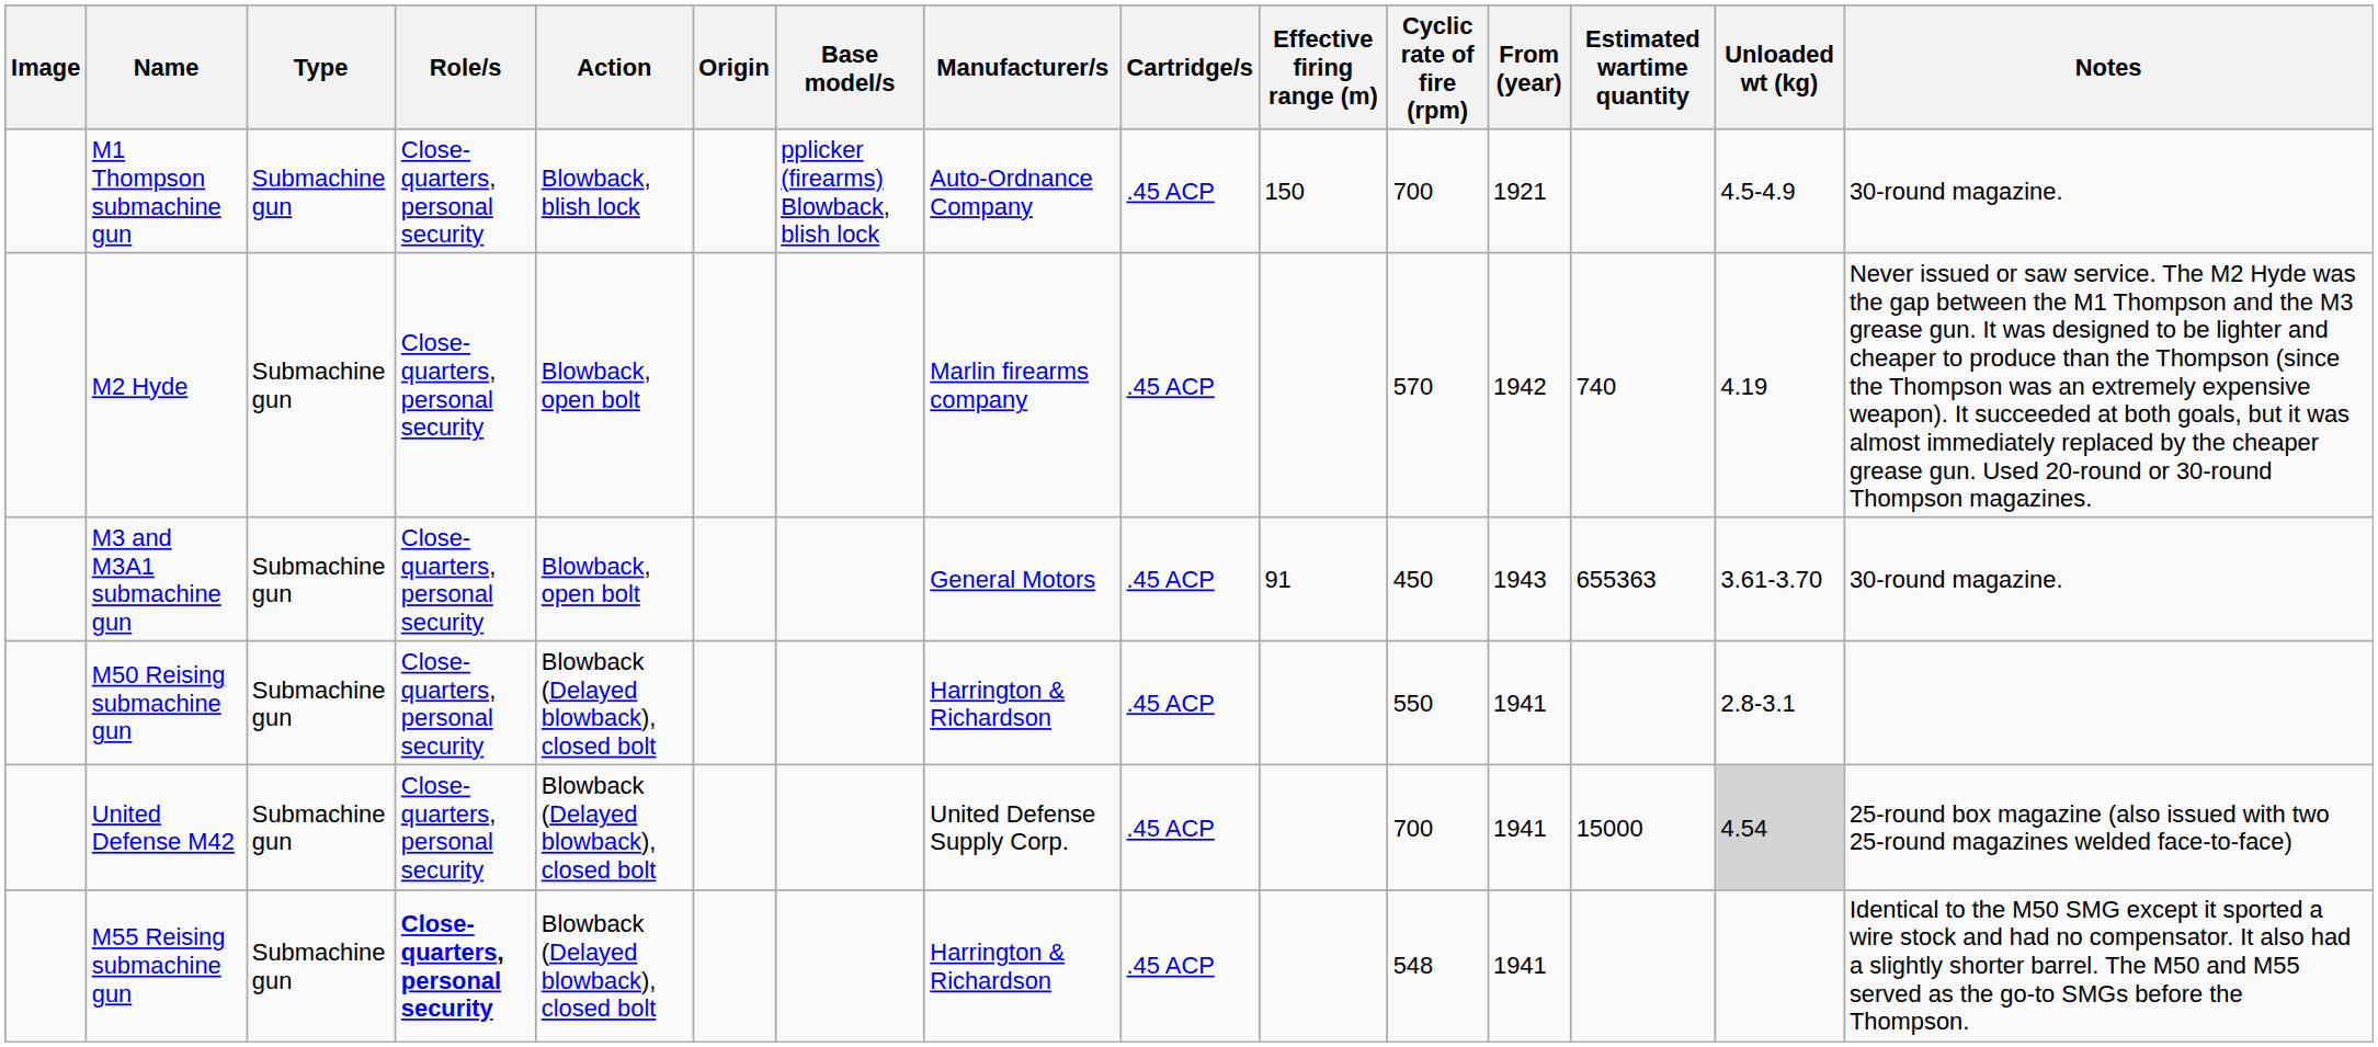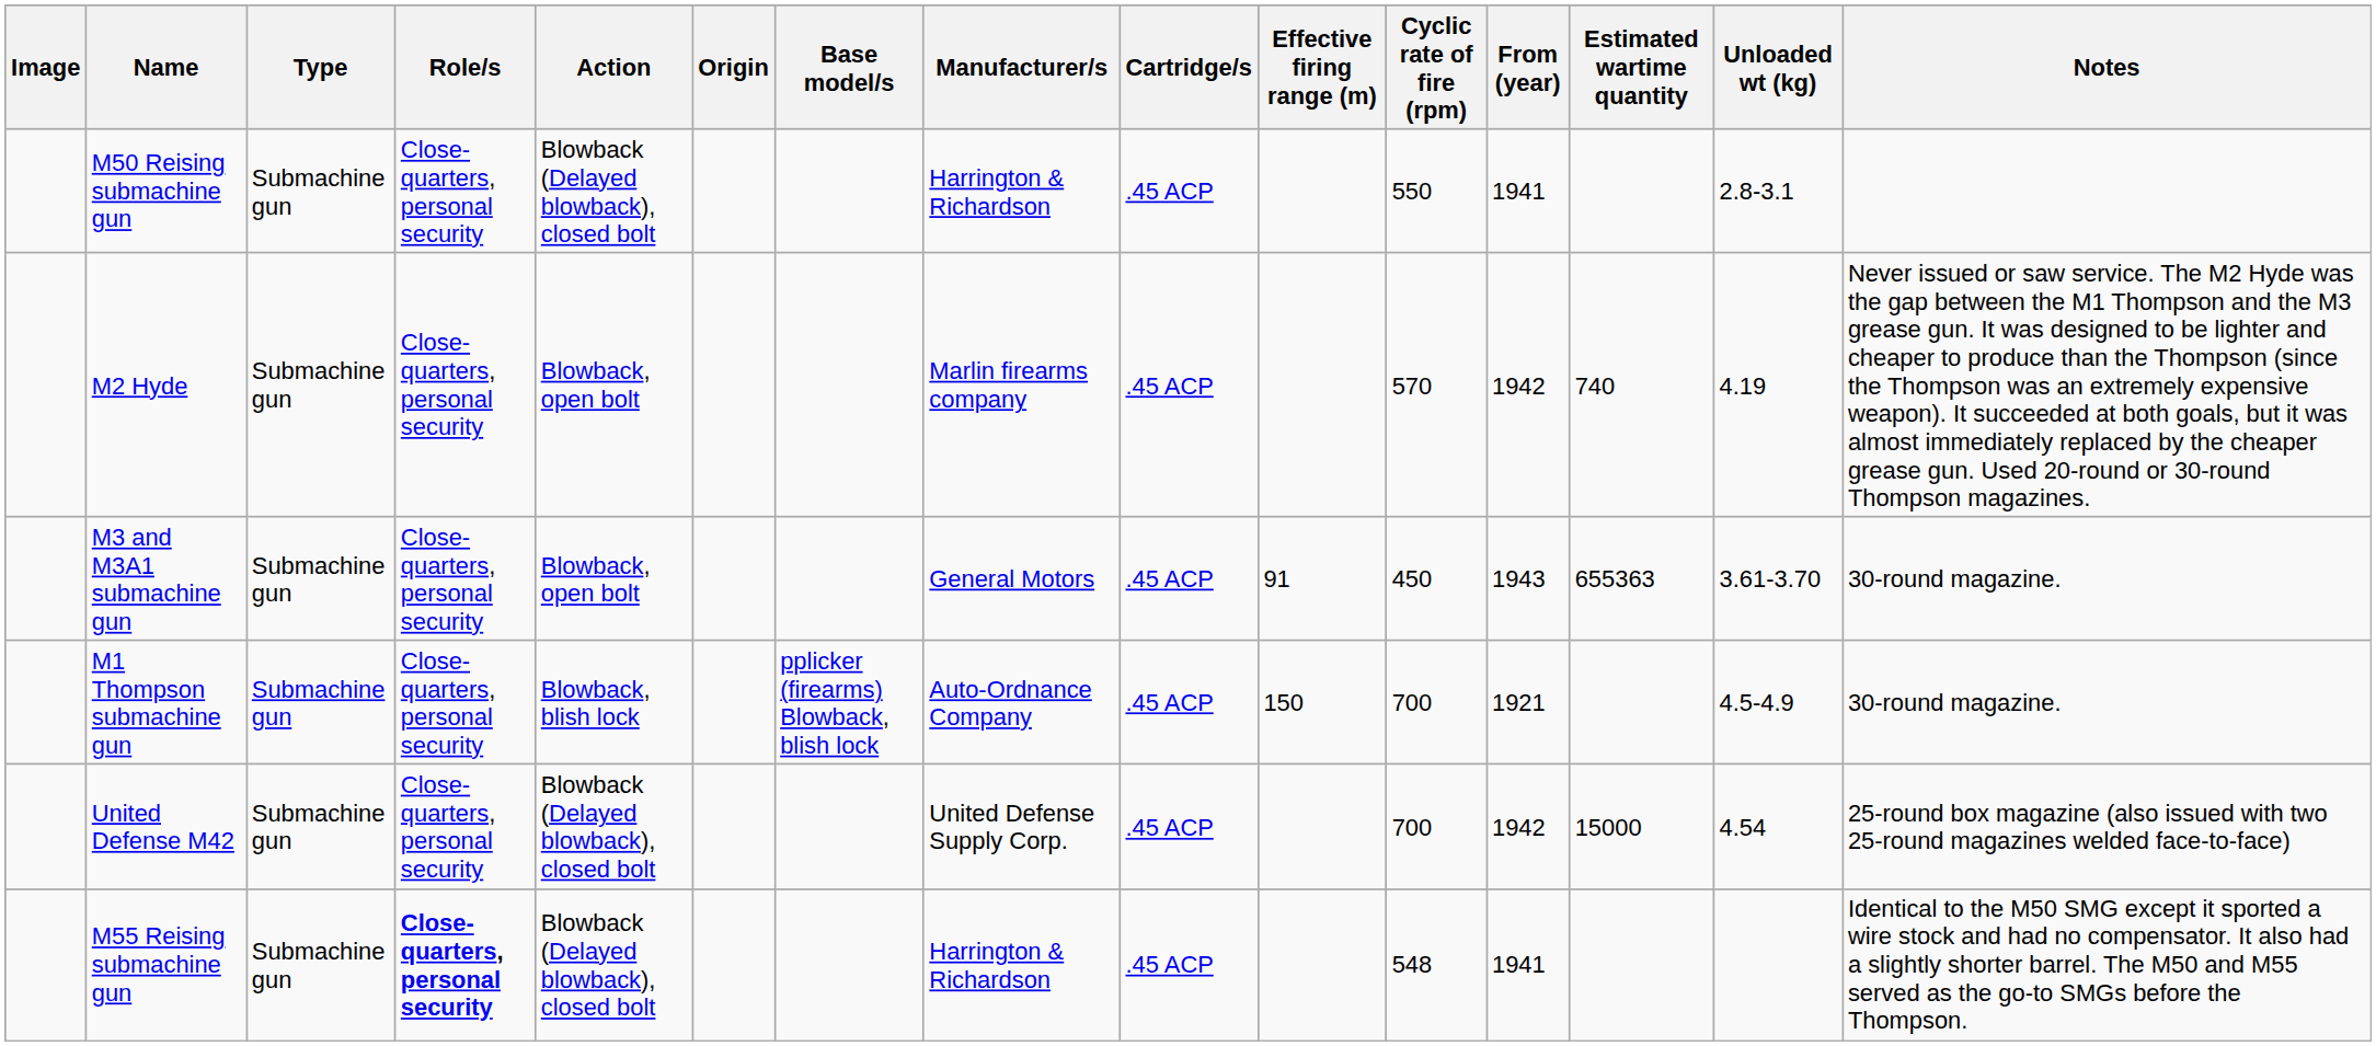rows swapped: M1 Thompson submachine gun <-> M50 Reising submachine gun
United Defense M42 | From (year): 1941 -> 1942
United Defense M42 | Unloaded wt (kg): lightgrey background -> no background
